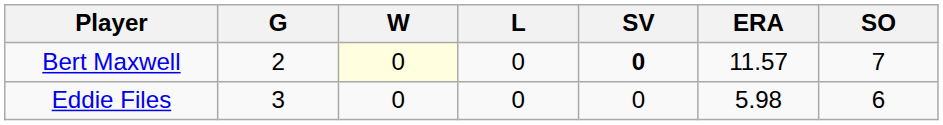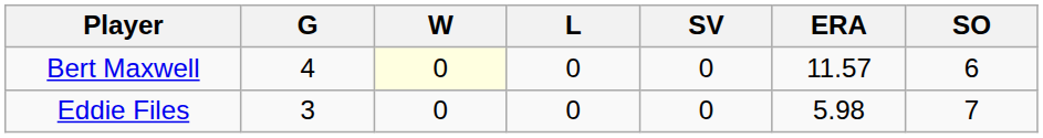Bert Maxwell | G: 2 -> 4
Bert Maxwell | SV: bold -> normal
Bert Maxwell | SO: 7 -> 6
Eddie Files | SO: 6 -> 7
